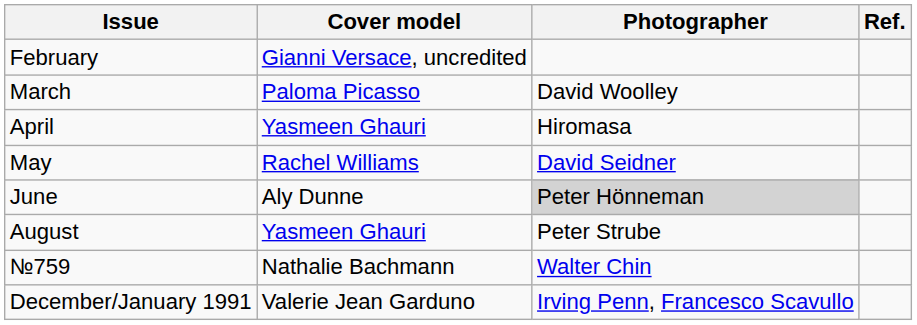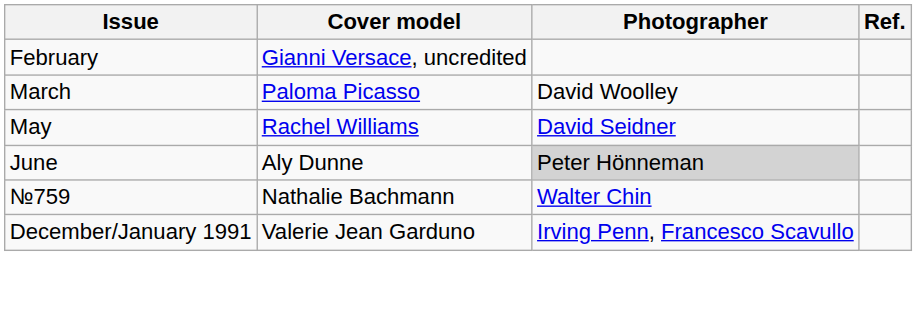- row: April | Yasmeen Ghauri | Hiromasa
- row: August | Yasmeen Ghauri | Peter Strube
